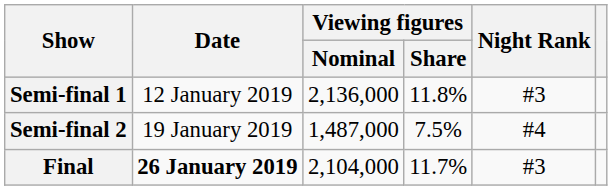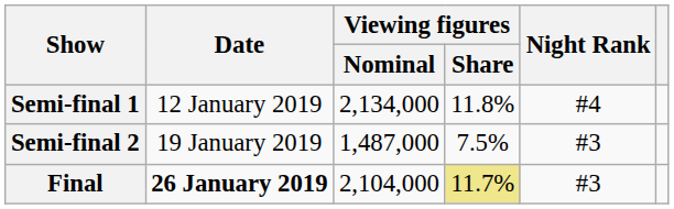Semi-final 1 | Viewing figures / Nominal: 2,136,000 -> 2,134,000
Semi-final 1 | Night Rank: #3 -> #4
Semi-final 2 | Night Rank: #4 -> #3
Final | Viewing figures / Share: no background -> khaki background
